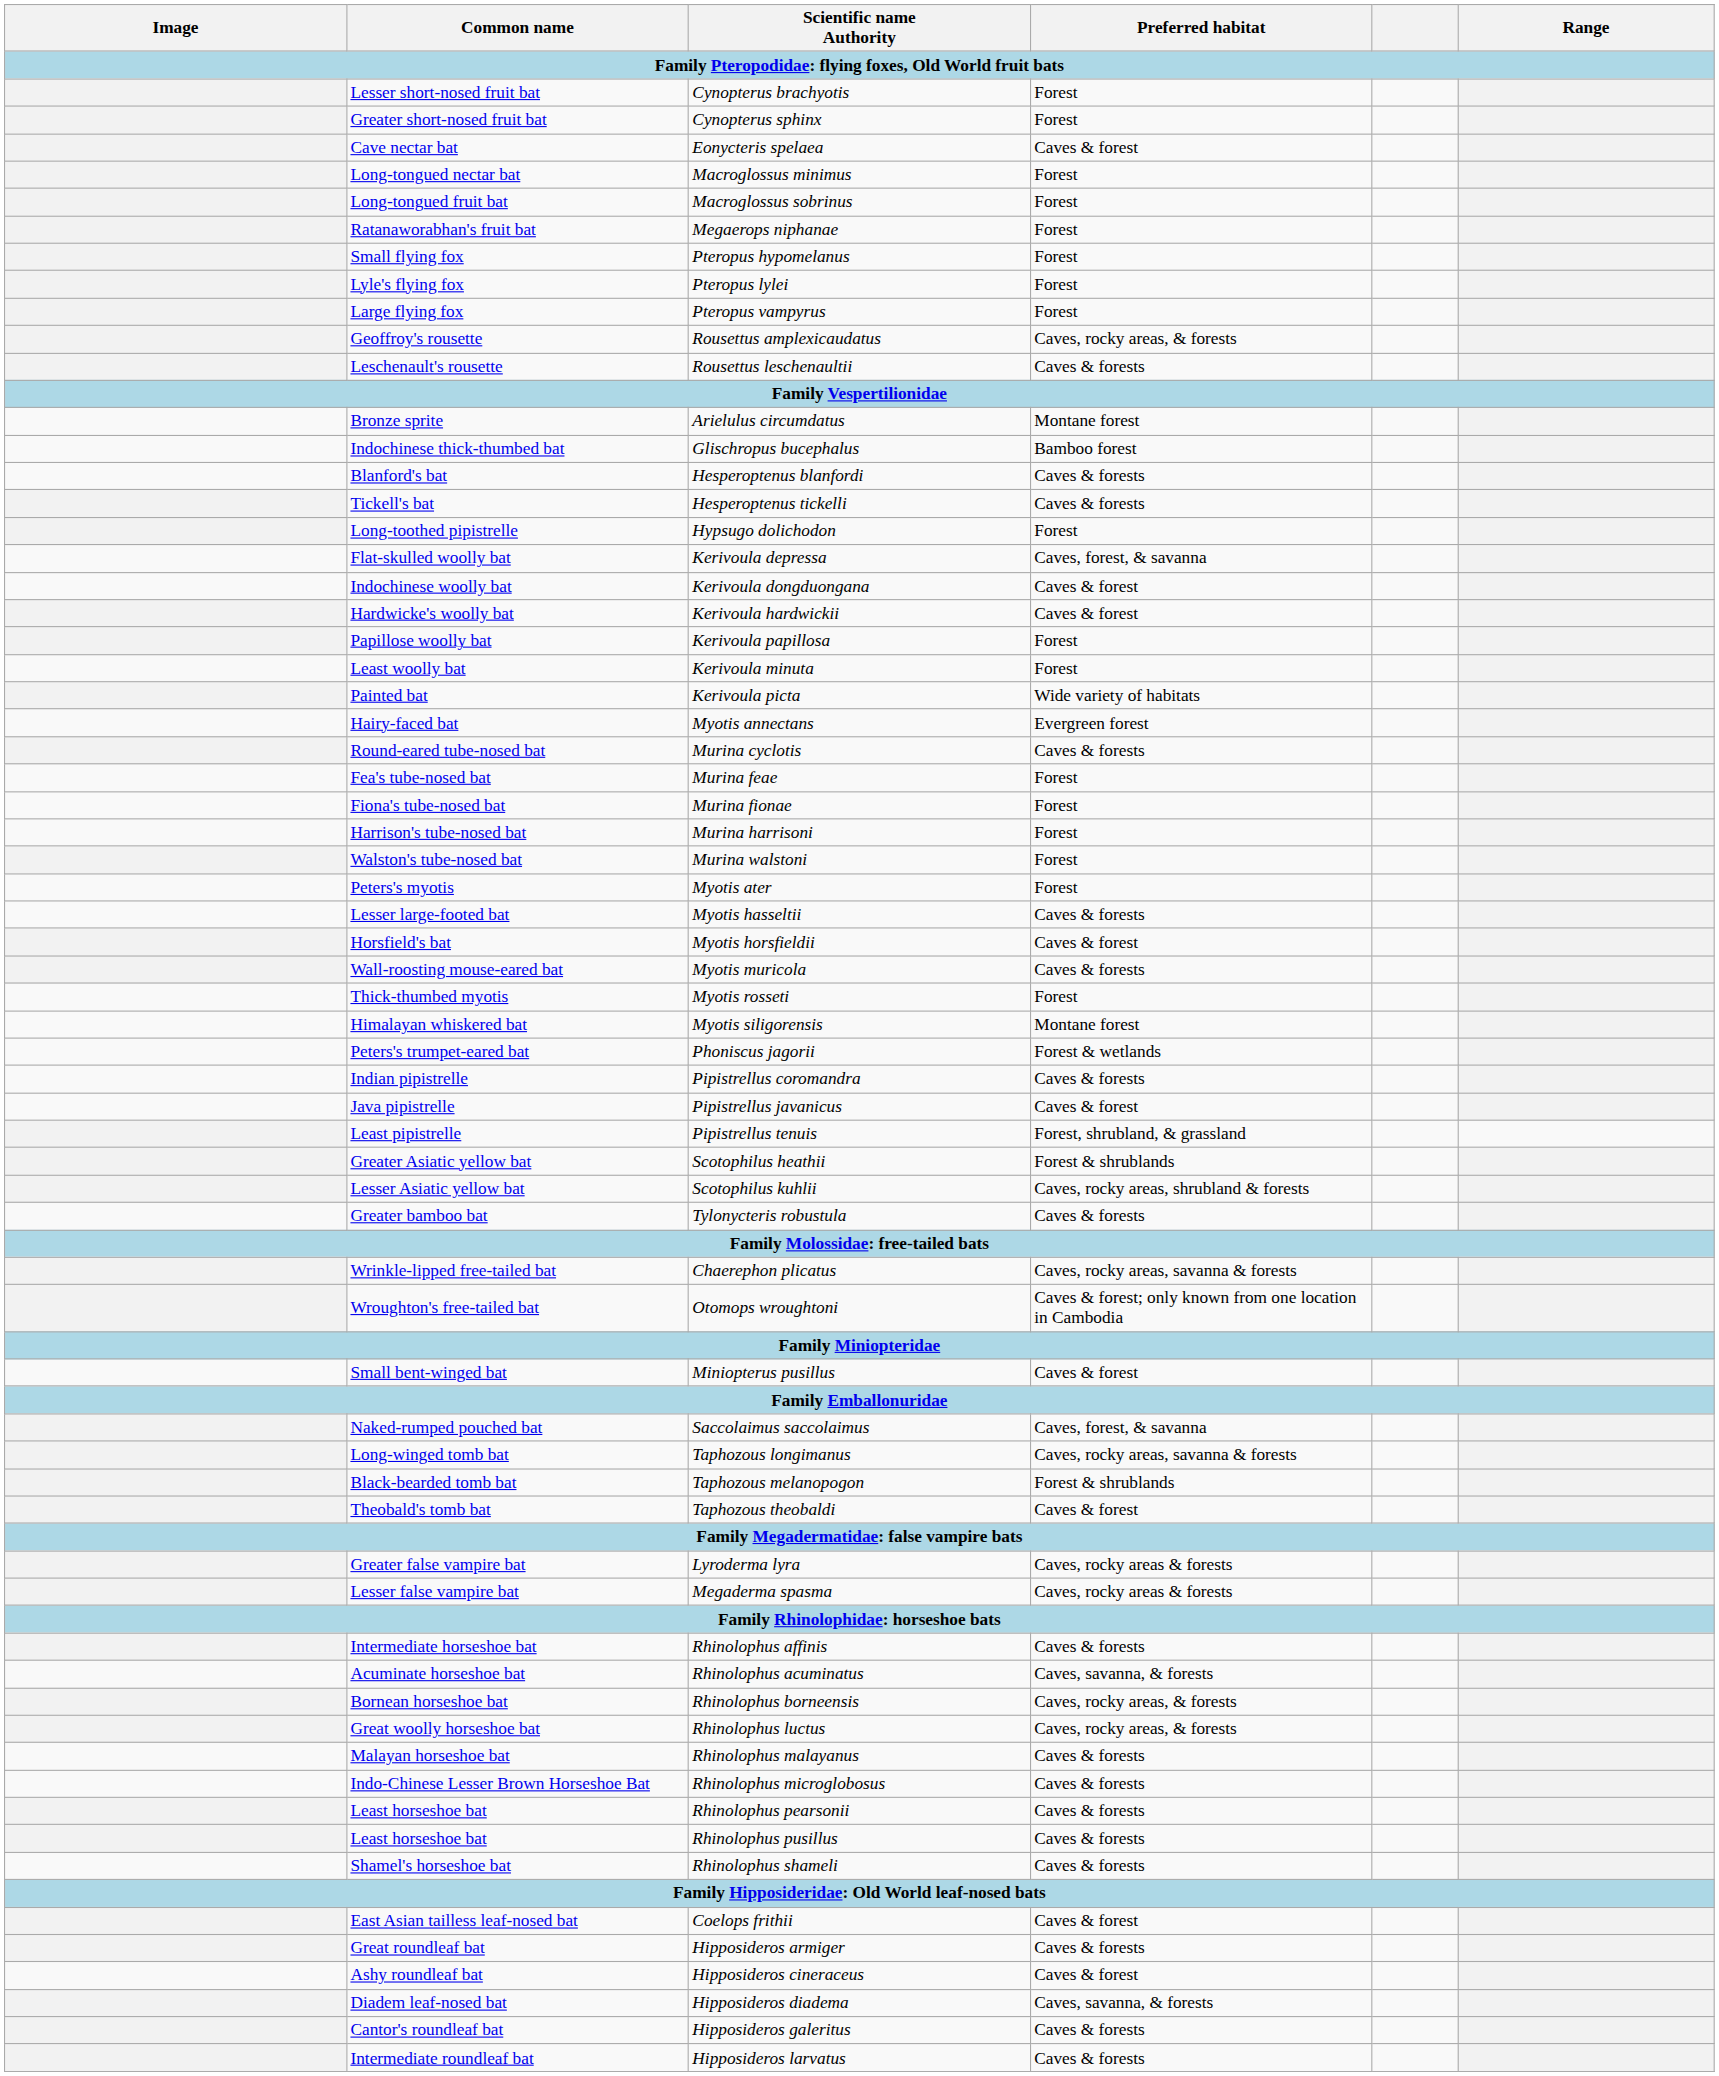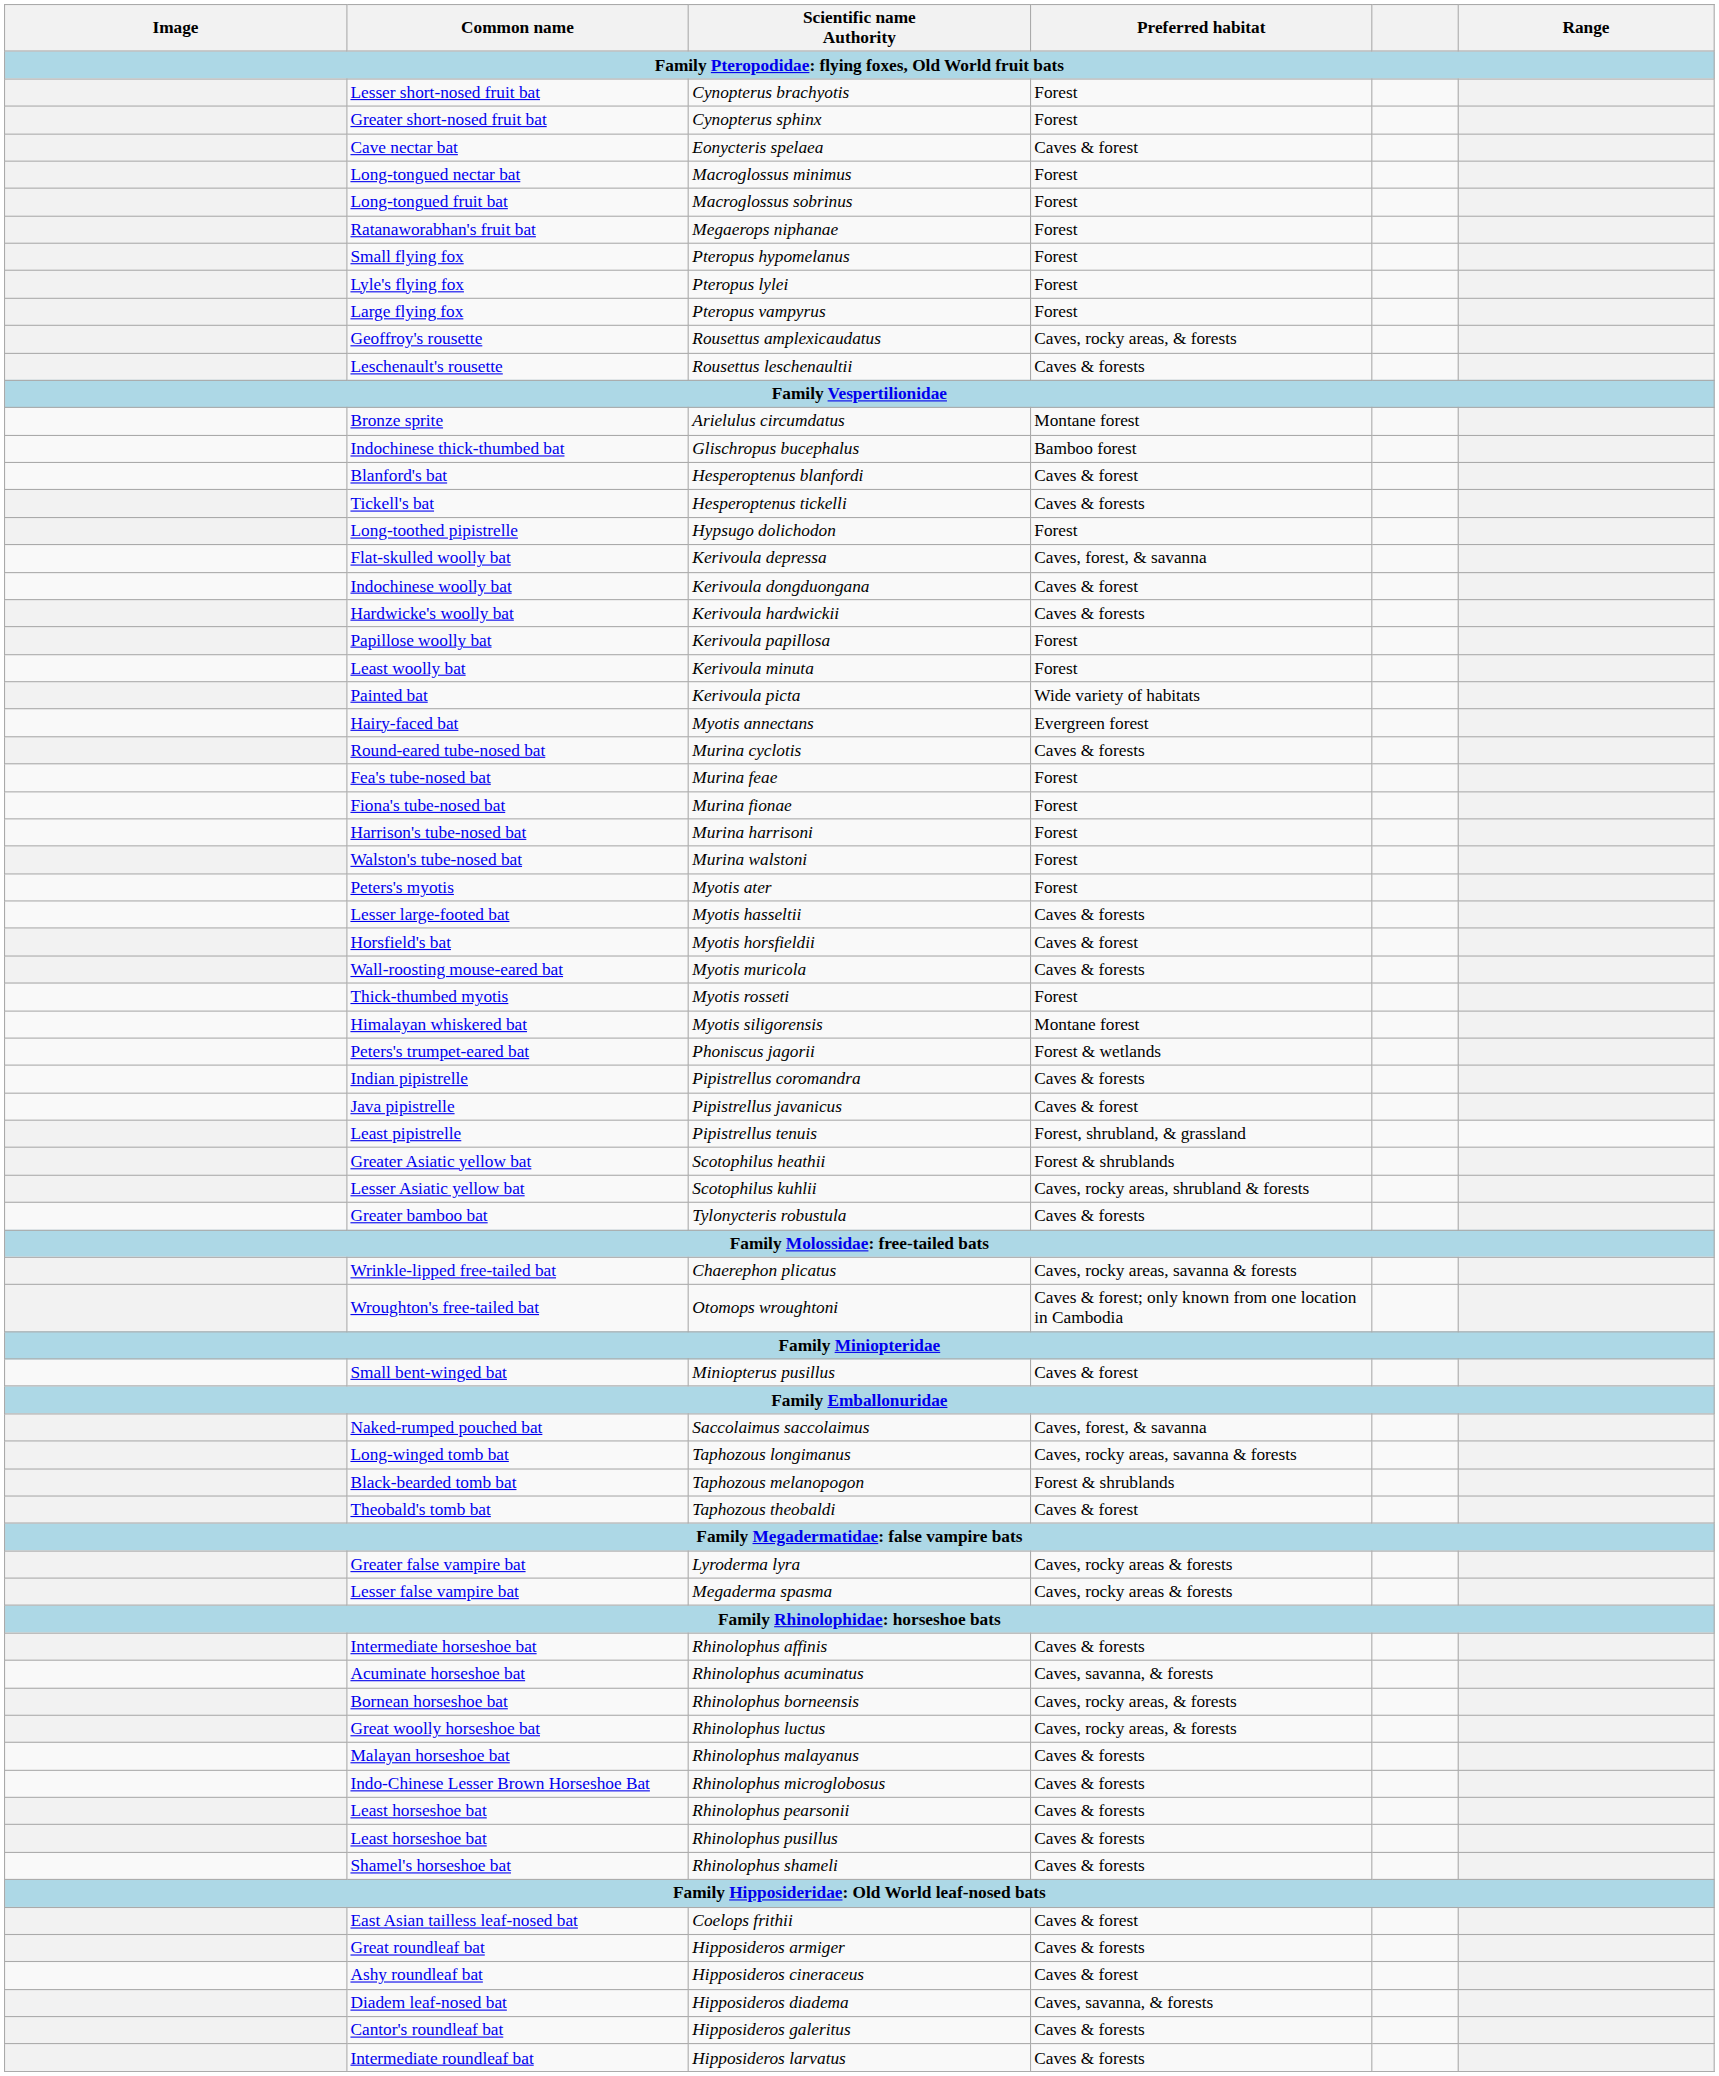Hesperoptenus blanfordi | Preferred habitat: Caves & forests -> Caves & forest
Kerivoula hardwickii | Preferred habitat: Caves & forest -> Caves & forests
